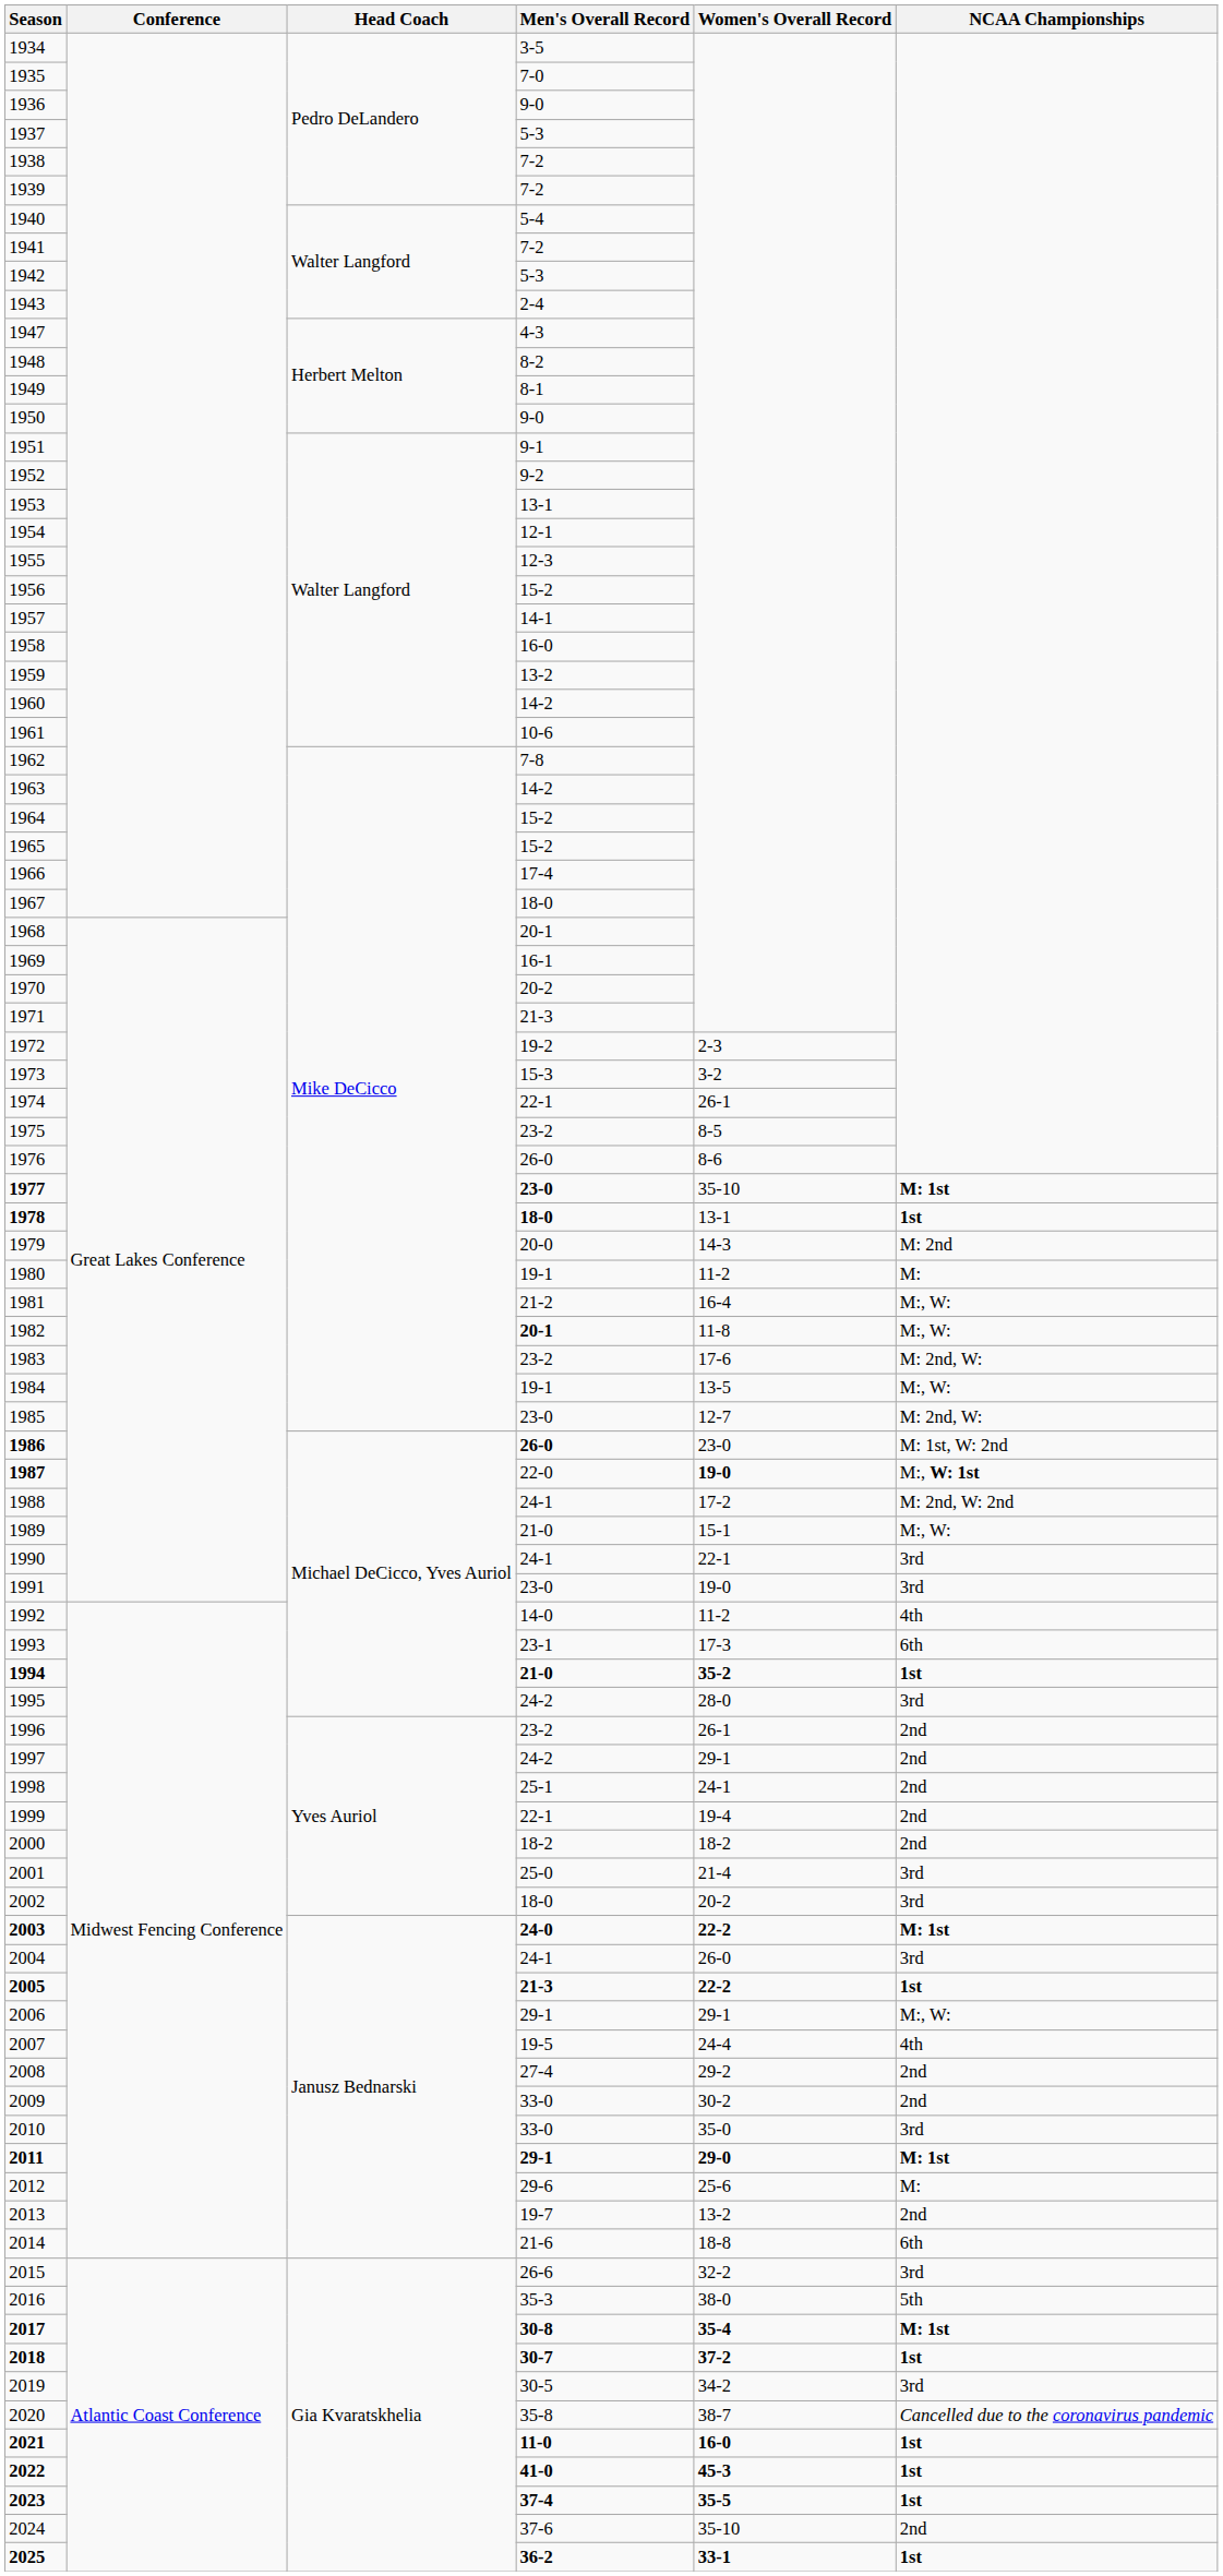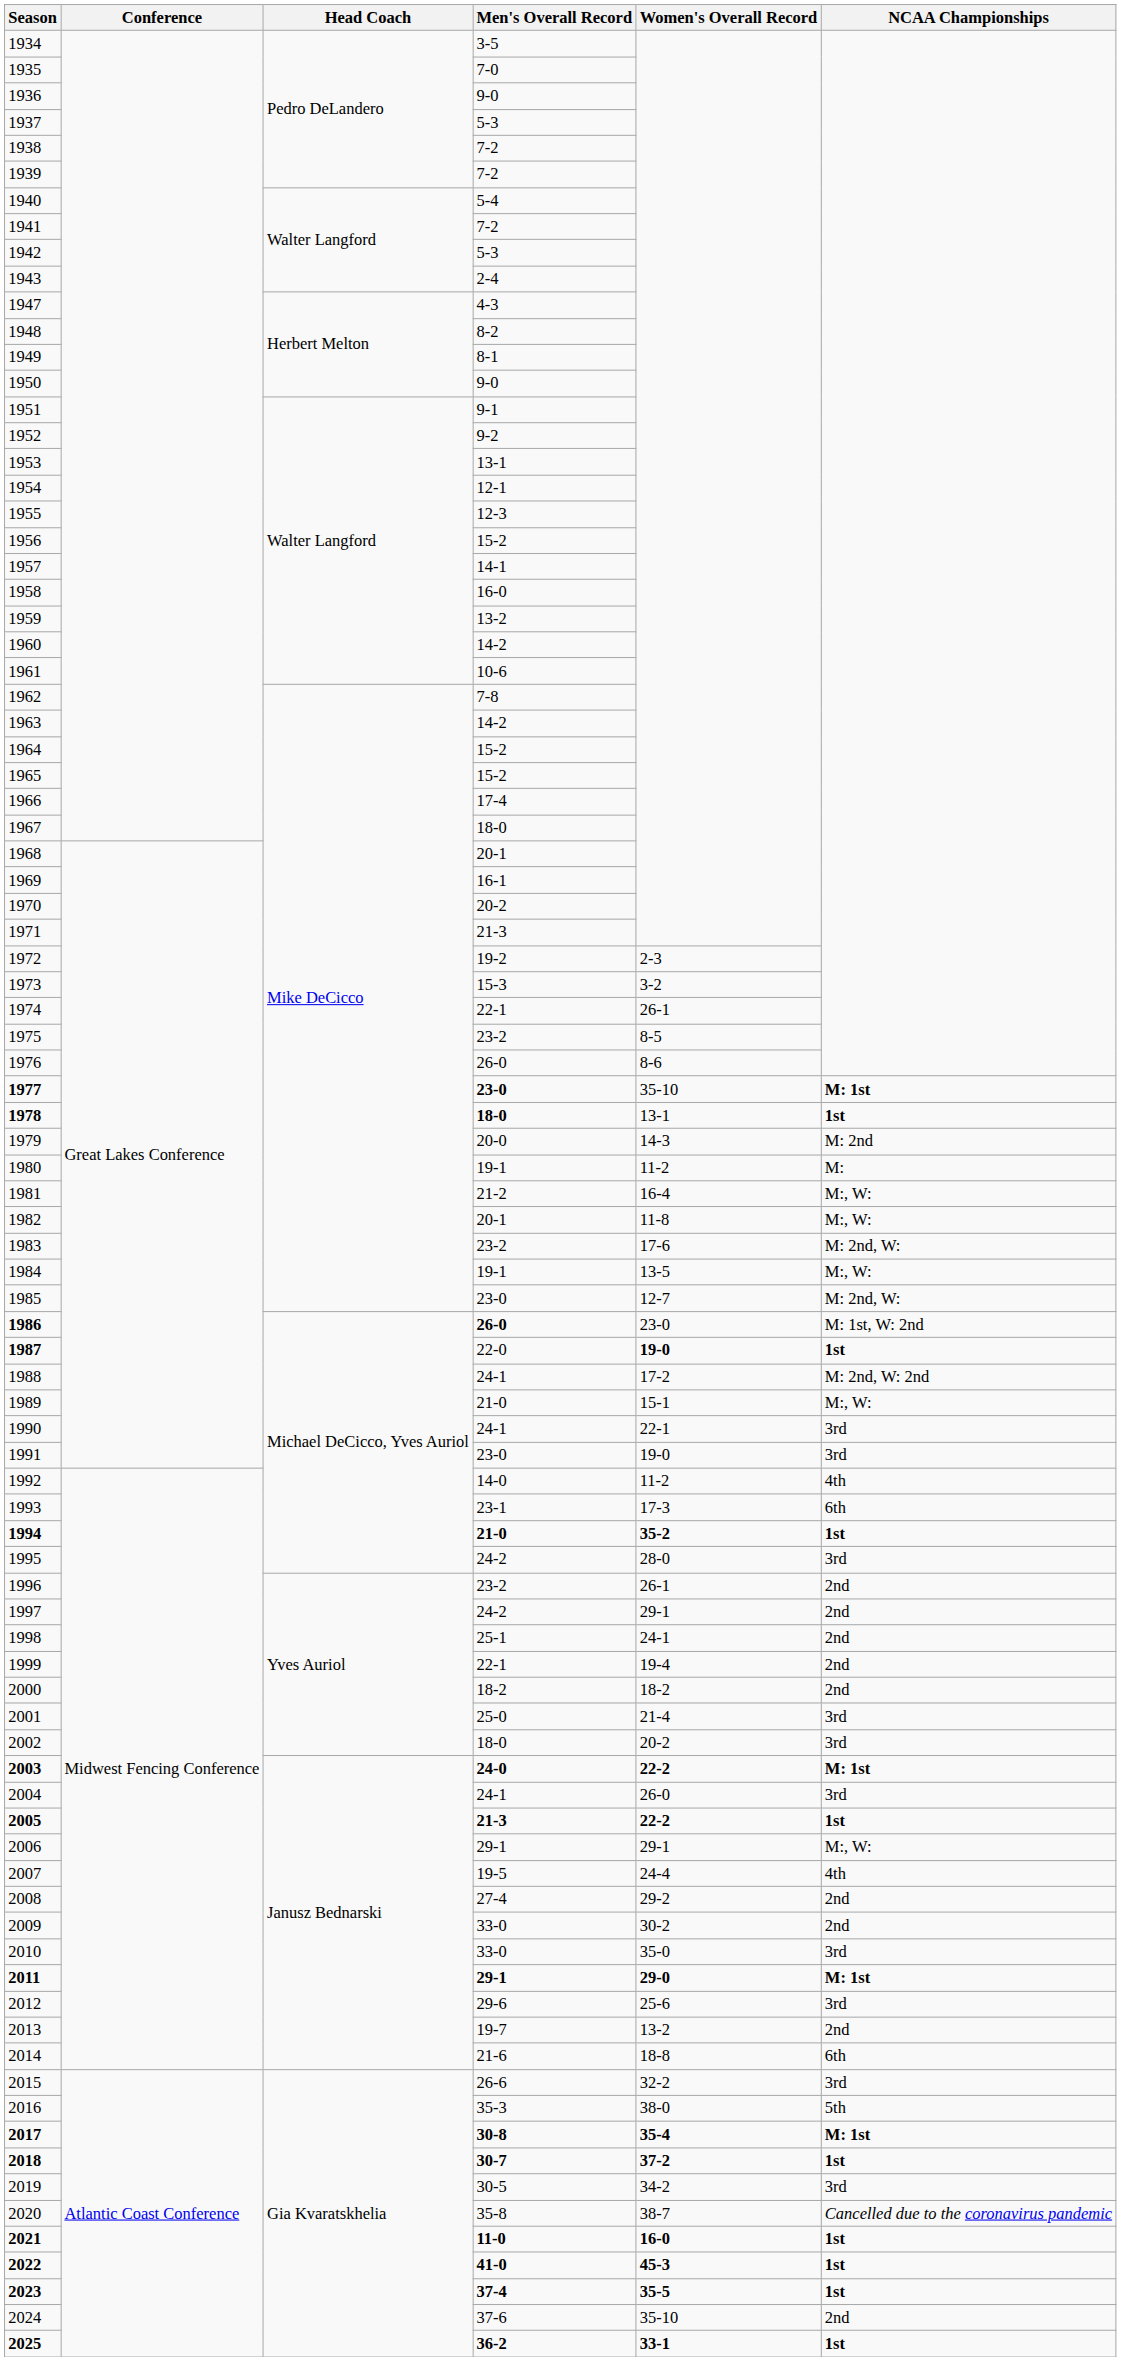1982 | Men's Overall Record: bold -> normal
1987 | NCAA Championships: M:, W: 1st -> 1st
2012 | NCAA Championships: M: -> 3rd
